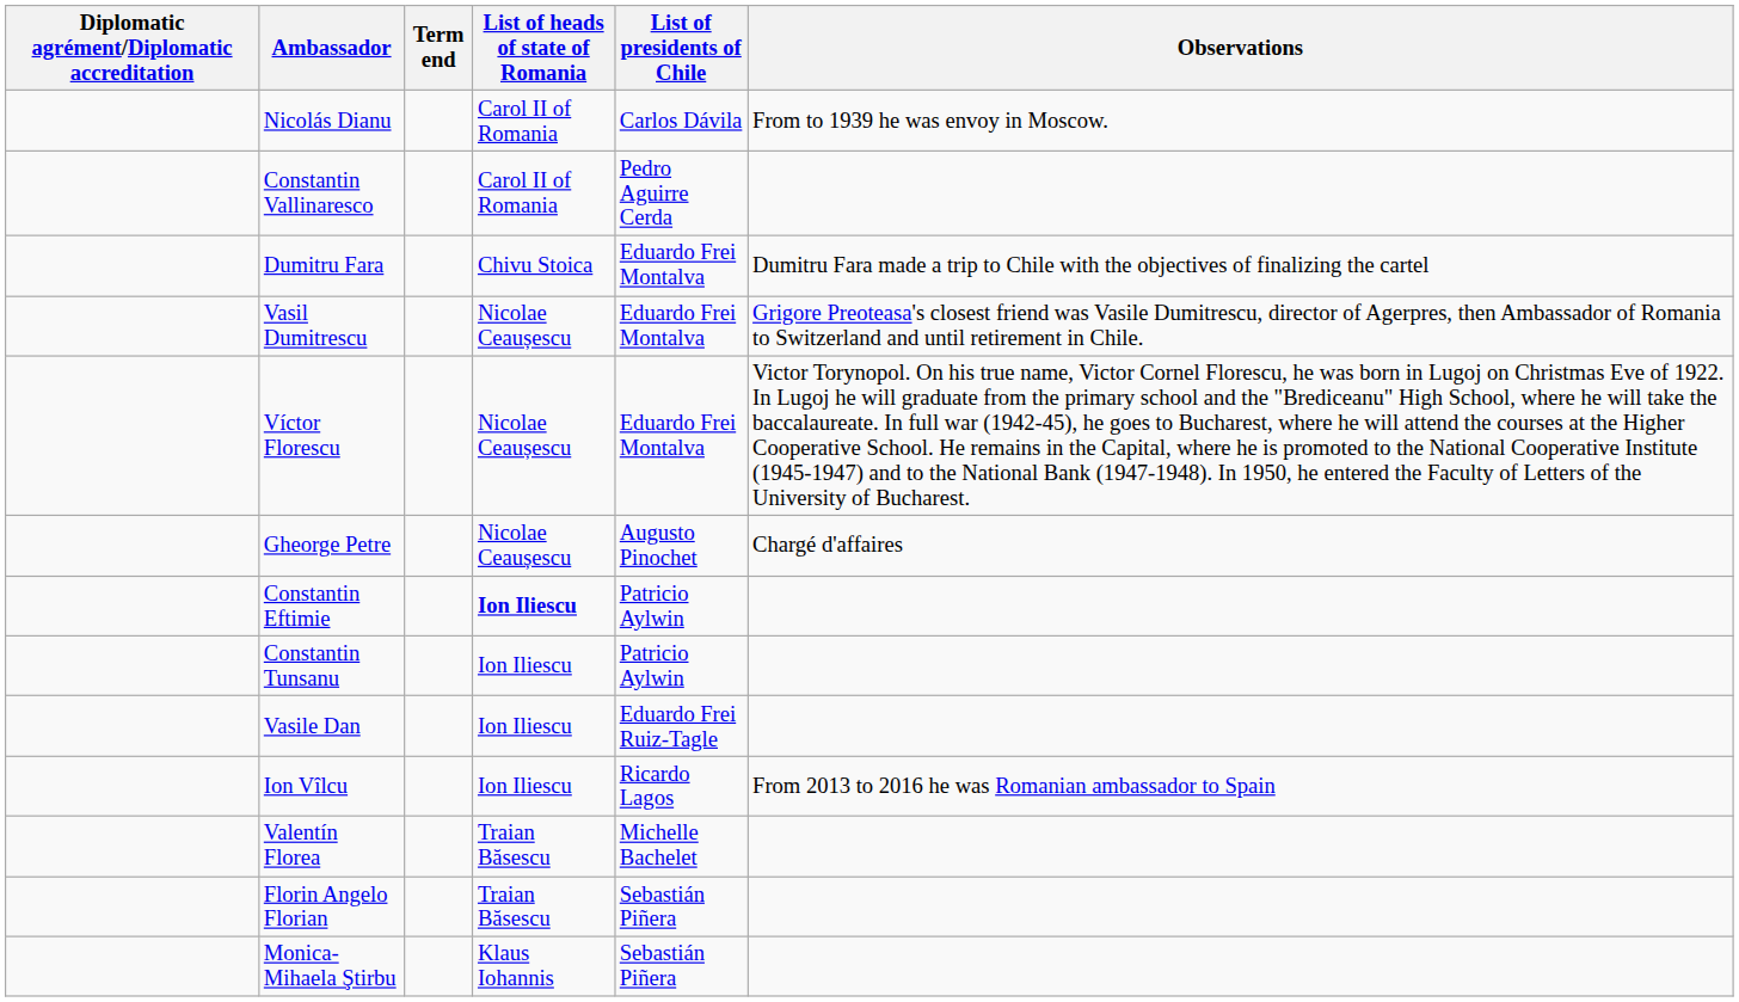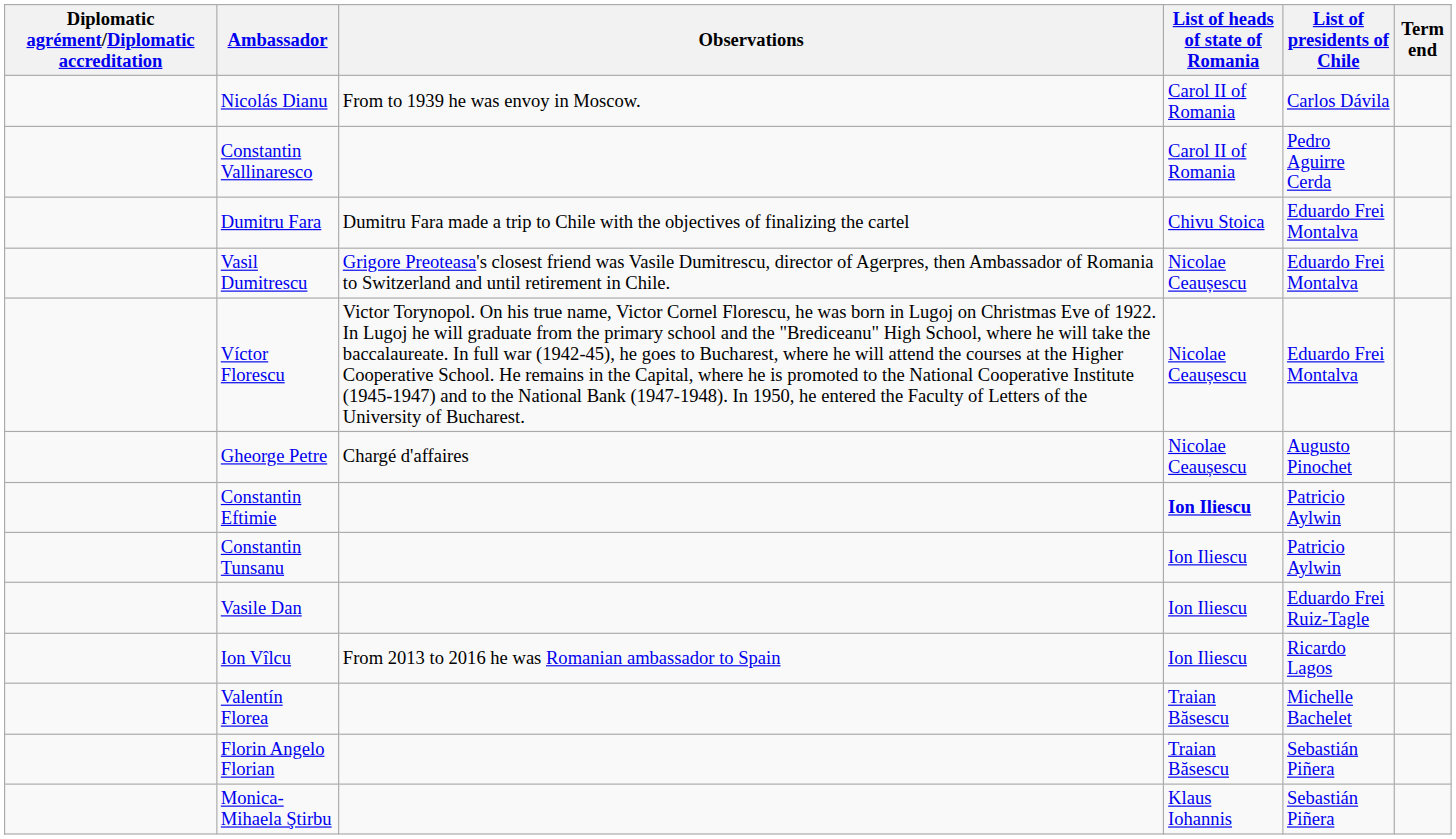columns swapped: Observations <-> Term end
